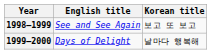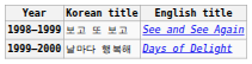columns swapped: English title <-> Korean title
